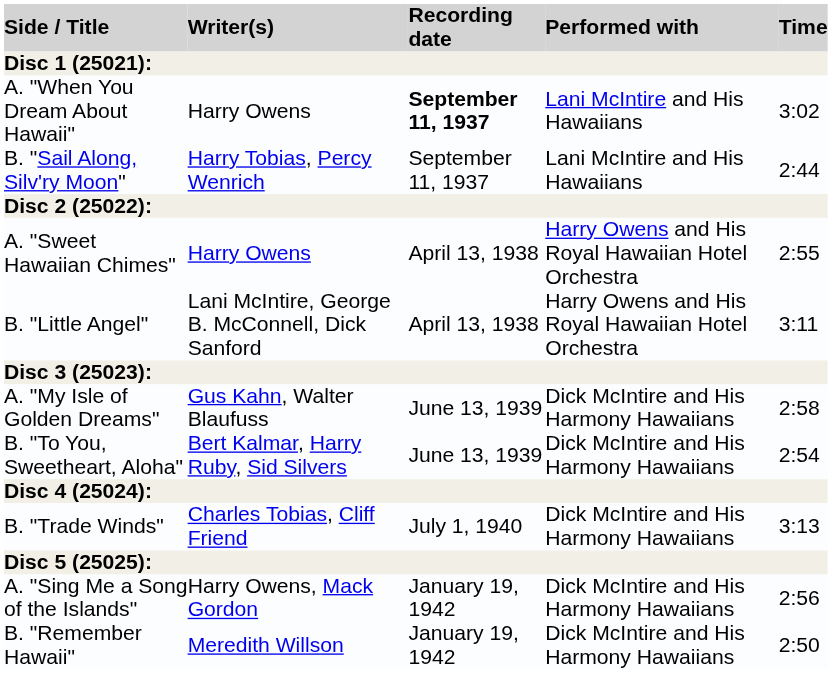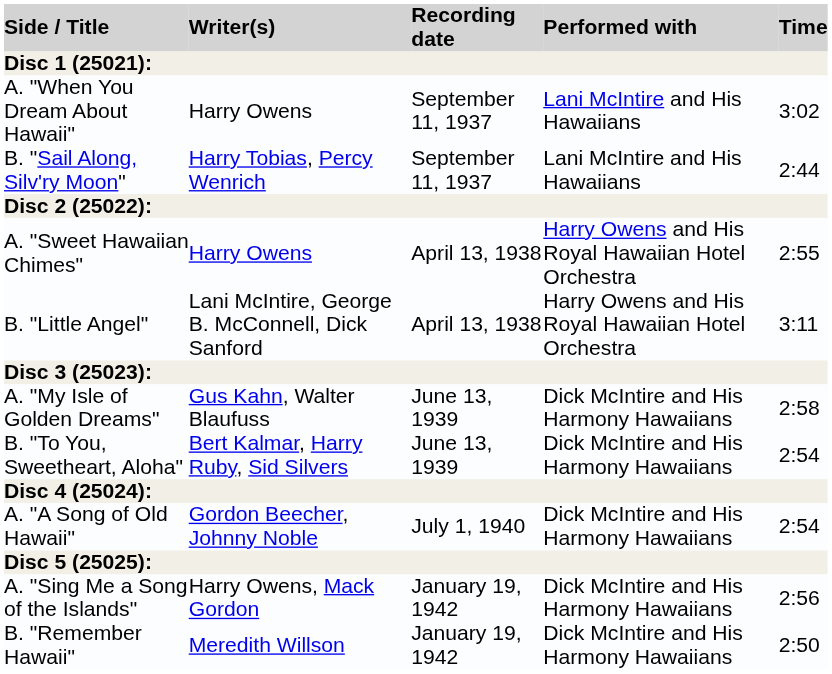A. "When You Dream About Hawaii" | Recording date: bold -> normal
+ row: A. "A Song of Old Hawaii" | Gordon Beecher, Johnny Noble | July 1, 1940 | Dick McIntire and His Harmony Hawaiians | 2:54
- row: B. "Trade Winds" | Charles Tobias, Cliff Friend | July 1, 1940 | Dick McIntire and His Harmony Hawaiians | 3:13
